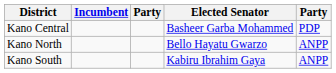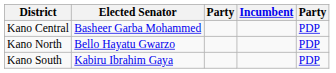columns swapped: Incumbent <-> Elected Senator
Kano North | column 5: ANPP -> PDP
Kano South | column 5: ANPP -> PDP
